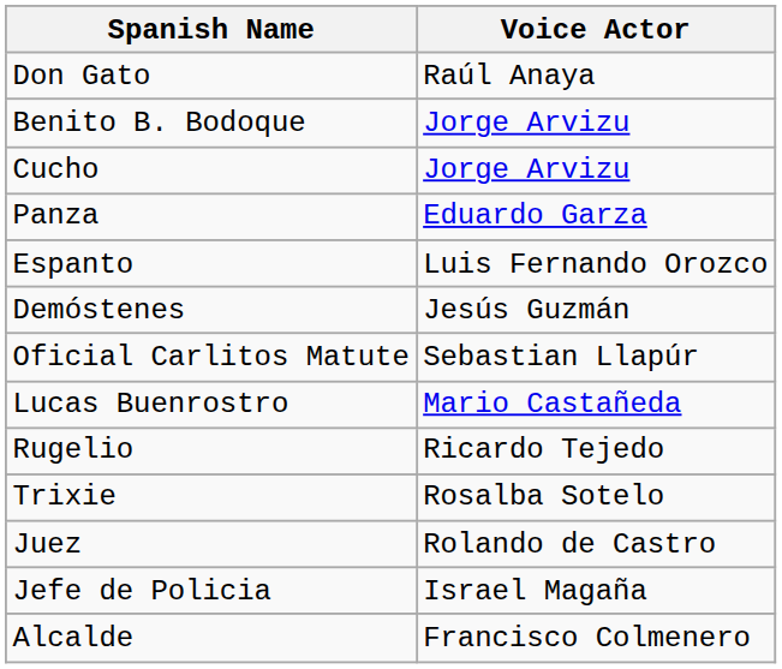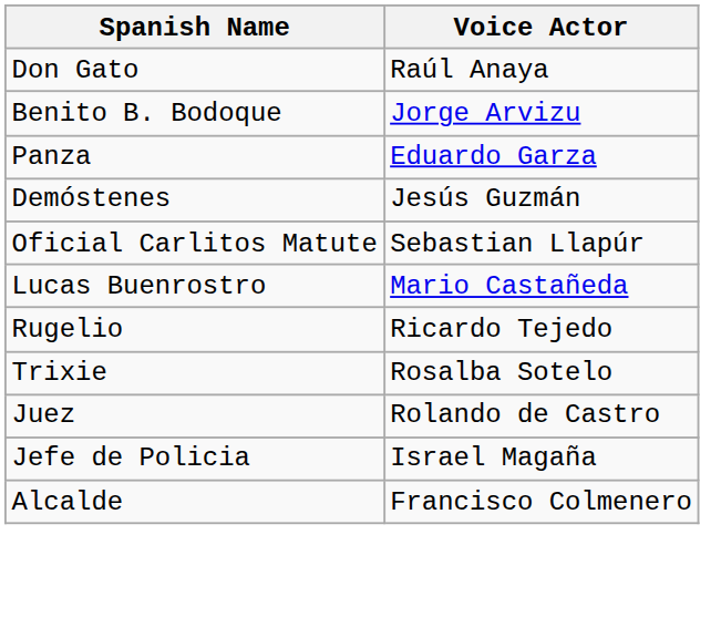- row: Cucho | Jorge Arvizu
- row: Espanto | Luis Fernando Orozco
